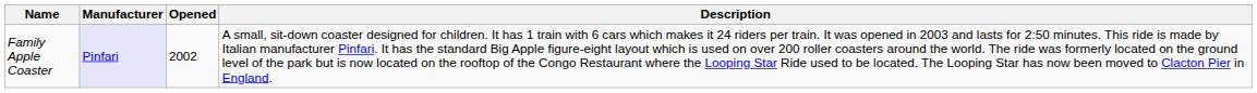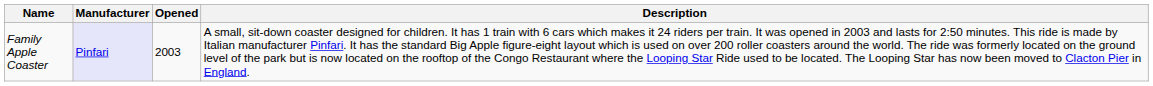Family Apple Coaster | Opened: 2002 -> 2003
